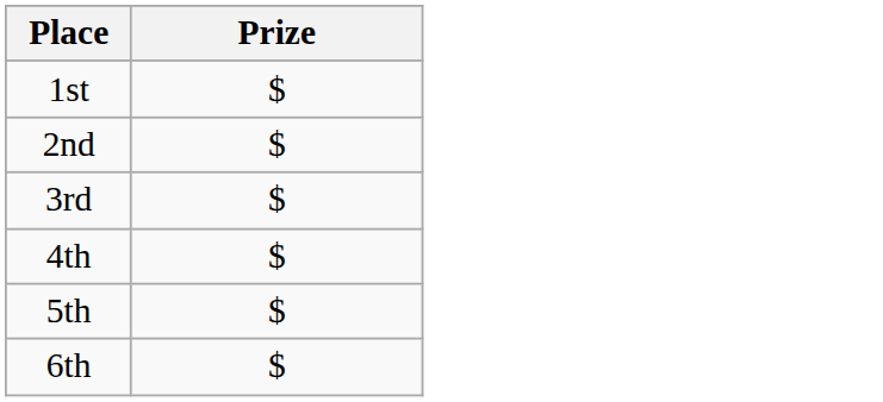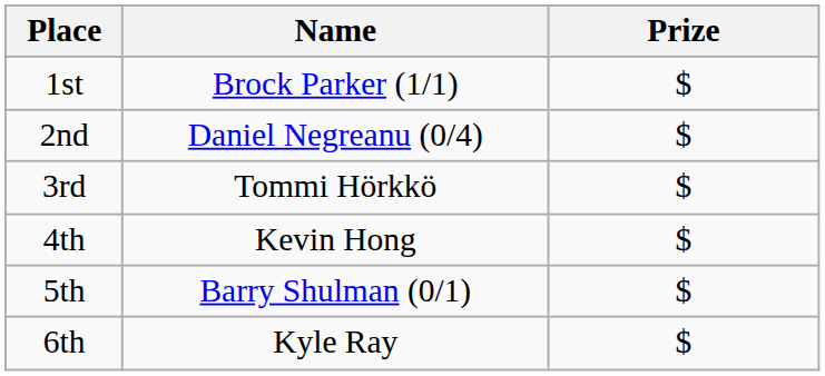+ column: Name | Brock Parker (1/1) | Daniel Negreanu (0/4) | Tommi Hörkkö | Kevin Hong | Barry Shulman (0/1) | Kyle Ray
